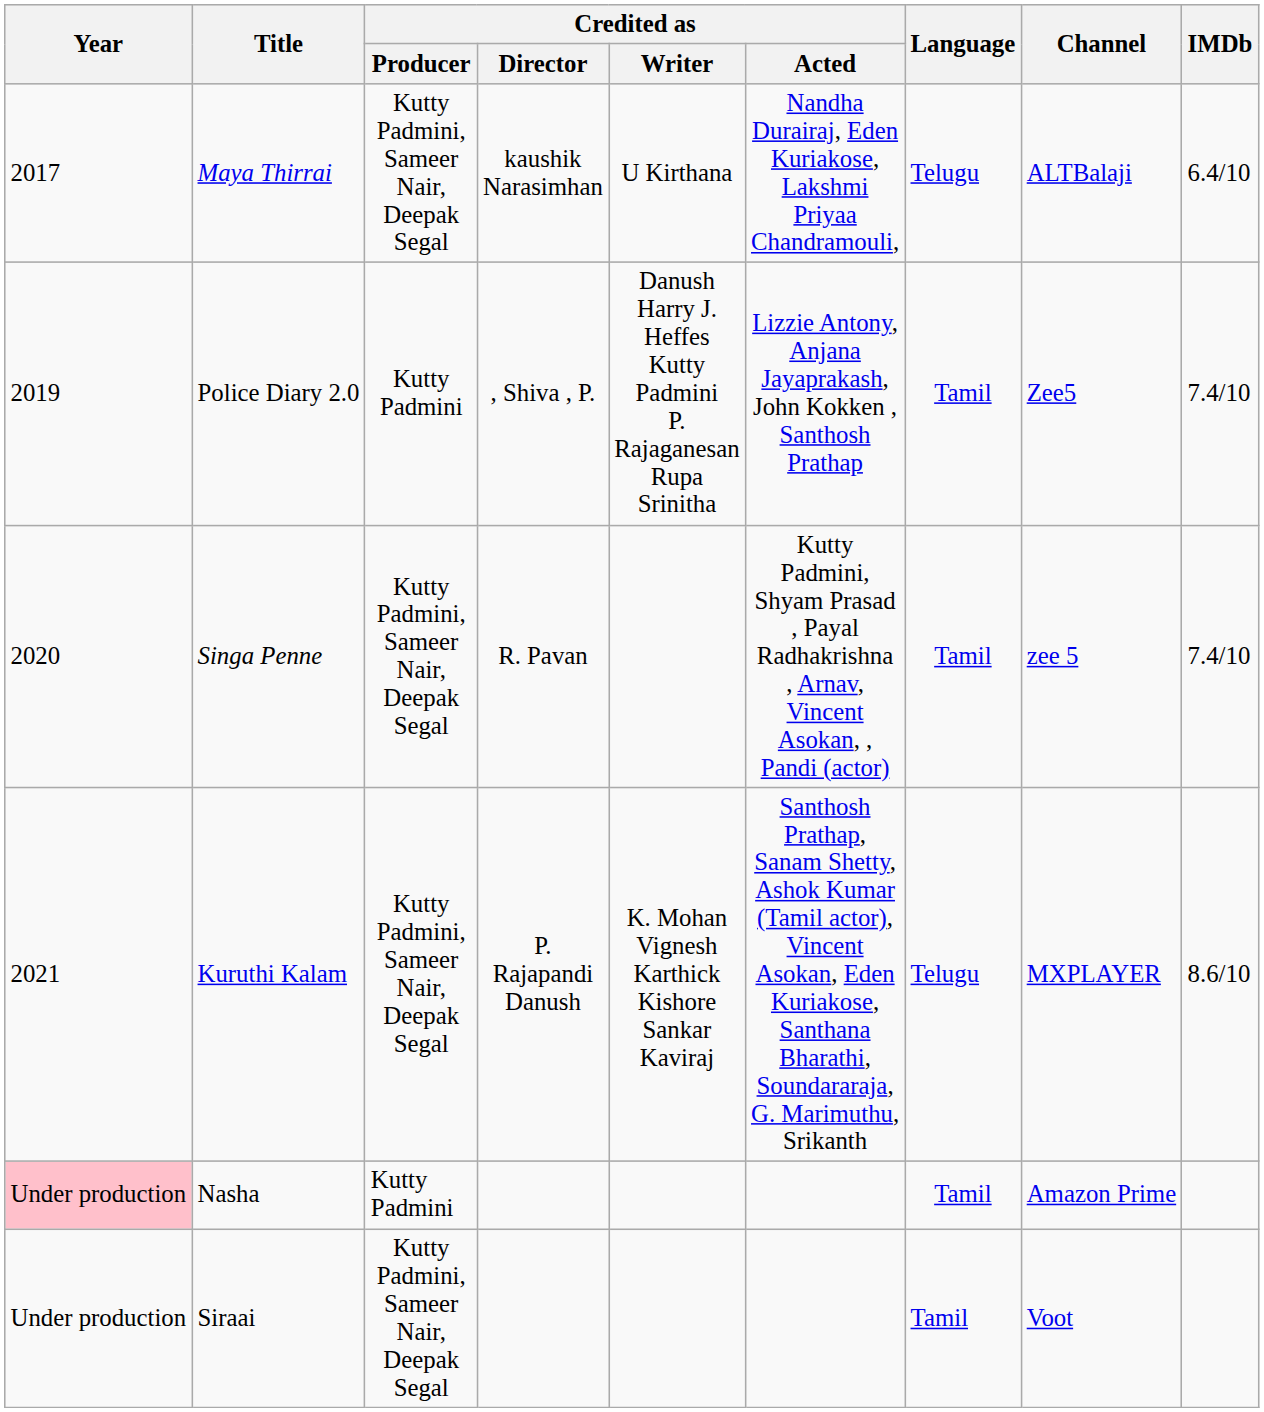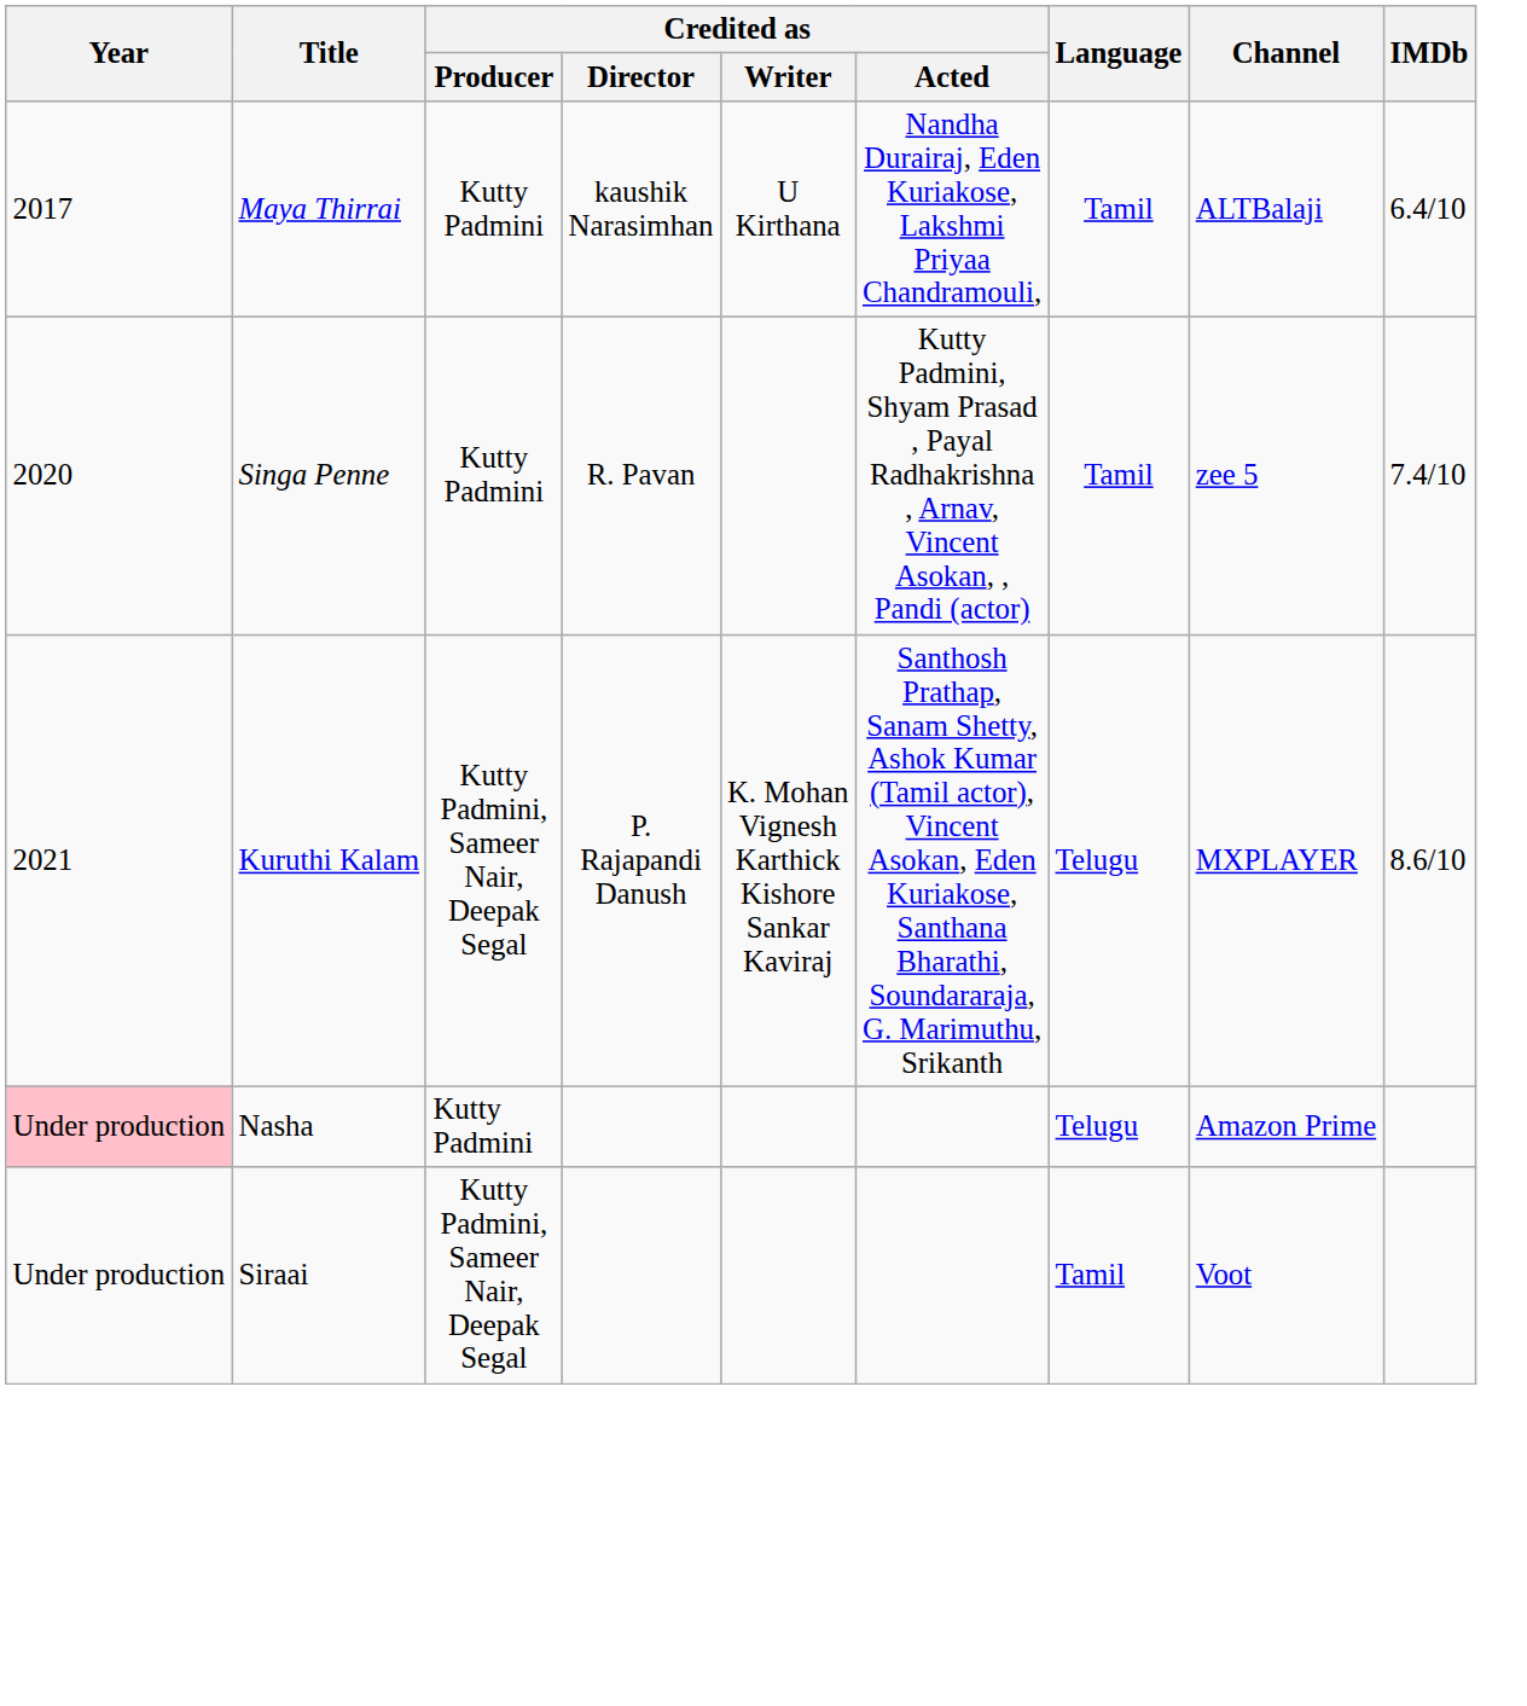Maya Thirrai | Credited as / Producer: Kutty Padmini, Sameer Nair, Deepak Segal -> Kutty Padmini
Maya Thirrai | Language: Telugu -> Tamil
- row: 2019 | Police Diary 2.0 | Kutty Padmini | , Shiva , P. | Danush Harry J. Heffes Kutty Padmini P. Rajaganesan Rupa Srinitha | Lizzie Antony, Anjana Jayaprakash, John Kokken , Santhosh Prathap | Tamil | Zee5 | 7.4/10
Singa Penne | Credited as / Producer: Kutty Padmini, Sameer Nair, Deepak Segal -> Kutty Padmini
Nasha | Language: Tamil -> Telugu
